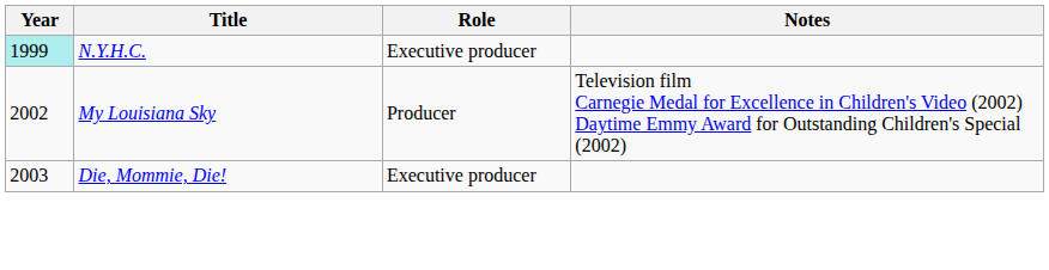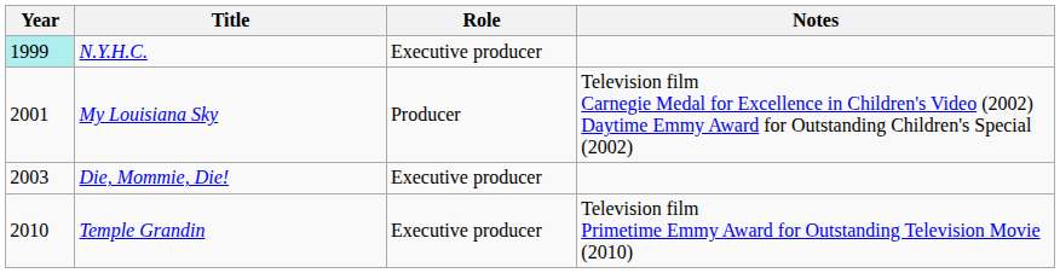My Louisiana Sky | Year: 2002 -> 2001
+ row: 2010 | Temple Grandin | Executive producer | Television film Primetime Emmy Award for Outstanding Television Movie (2010)
